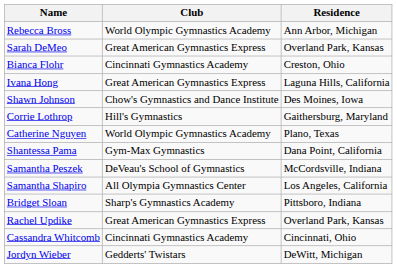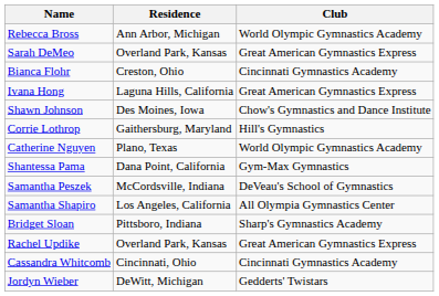columns swapped: Club <-> Residence
